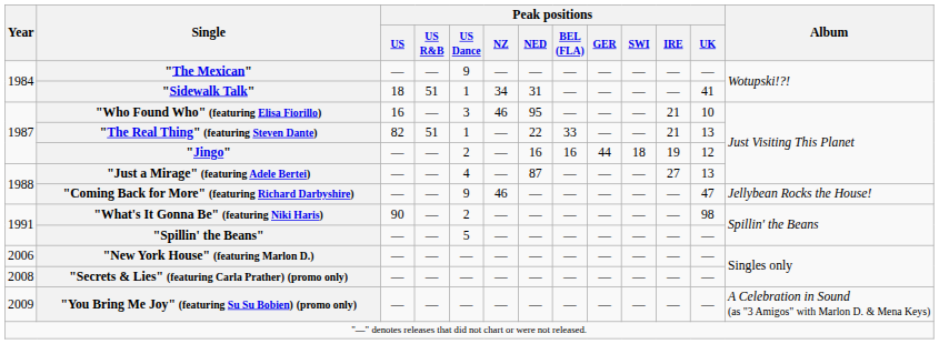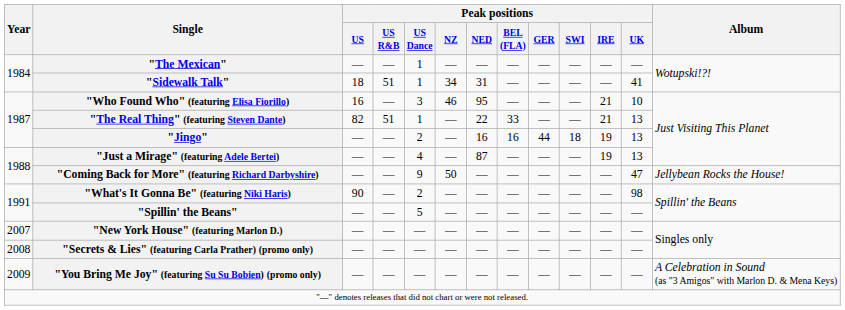"The Mexican" | Peak positions / US Dance: 9 -> 1
"Jingo" | Peak positions / UK: 12 -> 13
"Just a Mirage" (featuring Adele Bertei) | Peak positions / IRE: 27 -> 19
"Coming Back for More" (featuring Richard Darbyshire) | Peak positions / NZ: 46 -> 50
"New York House" (featuring Marlon D.) | Year: 2006 -> 2007
